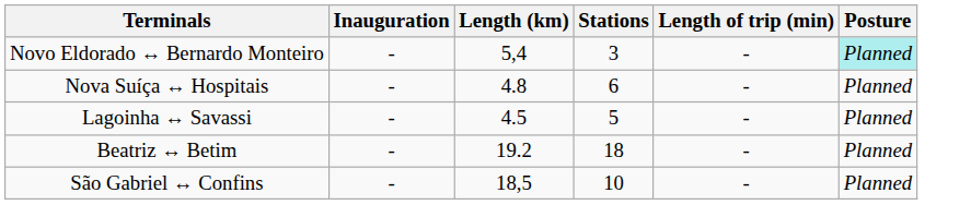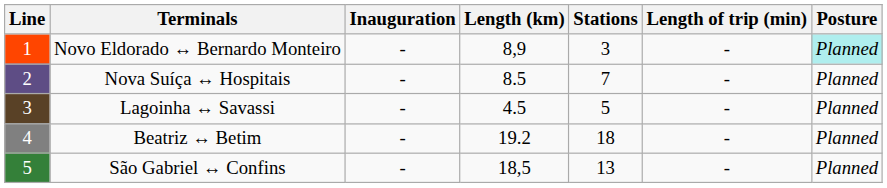+ column: Line | 1 | 2 | 3 | 4 | 5
Novo Eldorado ↔ Bernardo Monteiro | Length (km): 5,4 -> 8,9
Nova Suíça ↔ Hospitais | Length (km): 4.8 -> 8.5
Nova Suíça ↔ Hospitais | Stations: 6 -> 7
São Gabriel ↔ Confins | Stations: 10 -> 13
